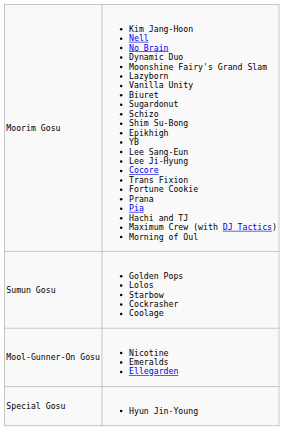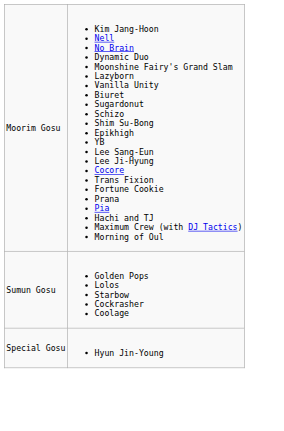- row: Mool-Gunner-On Gosu | Nicotine Emeralds Ellegarden
